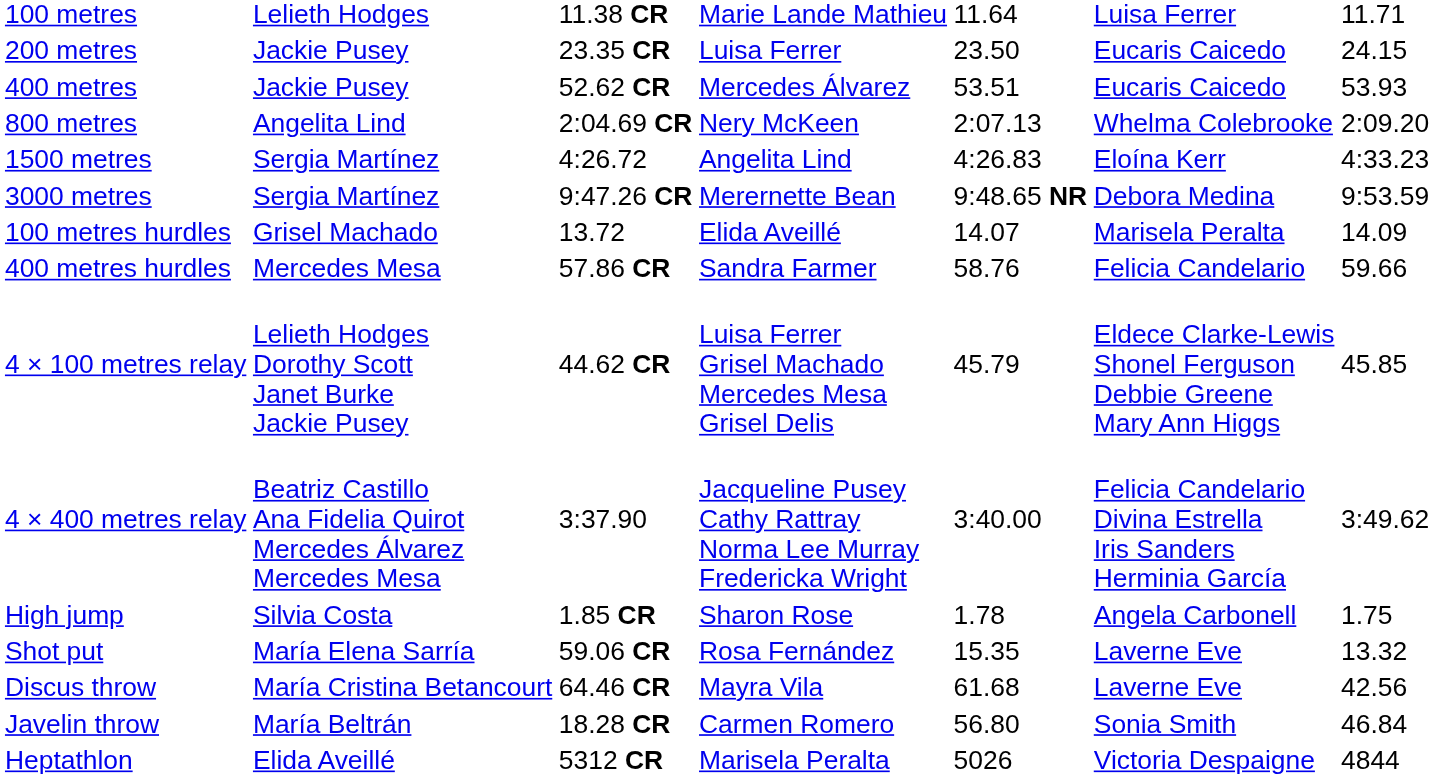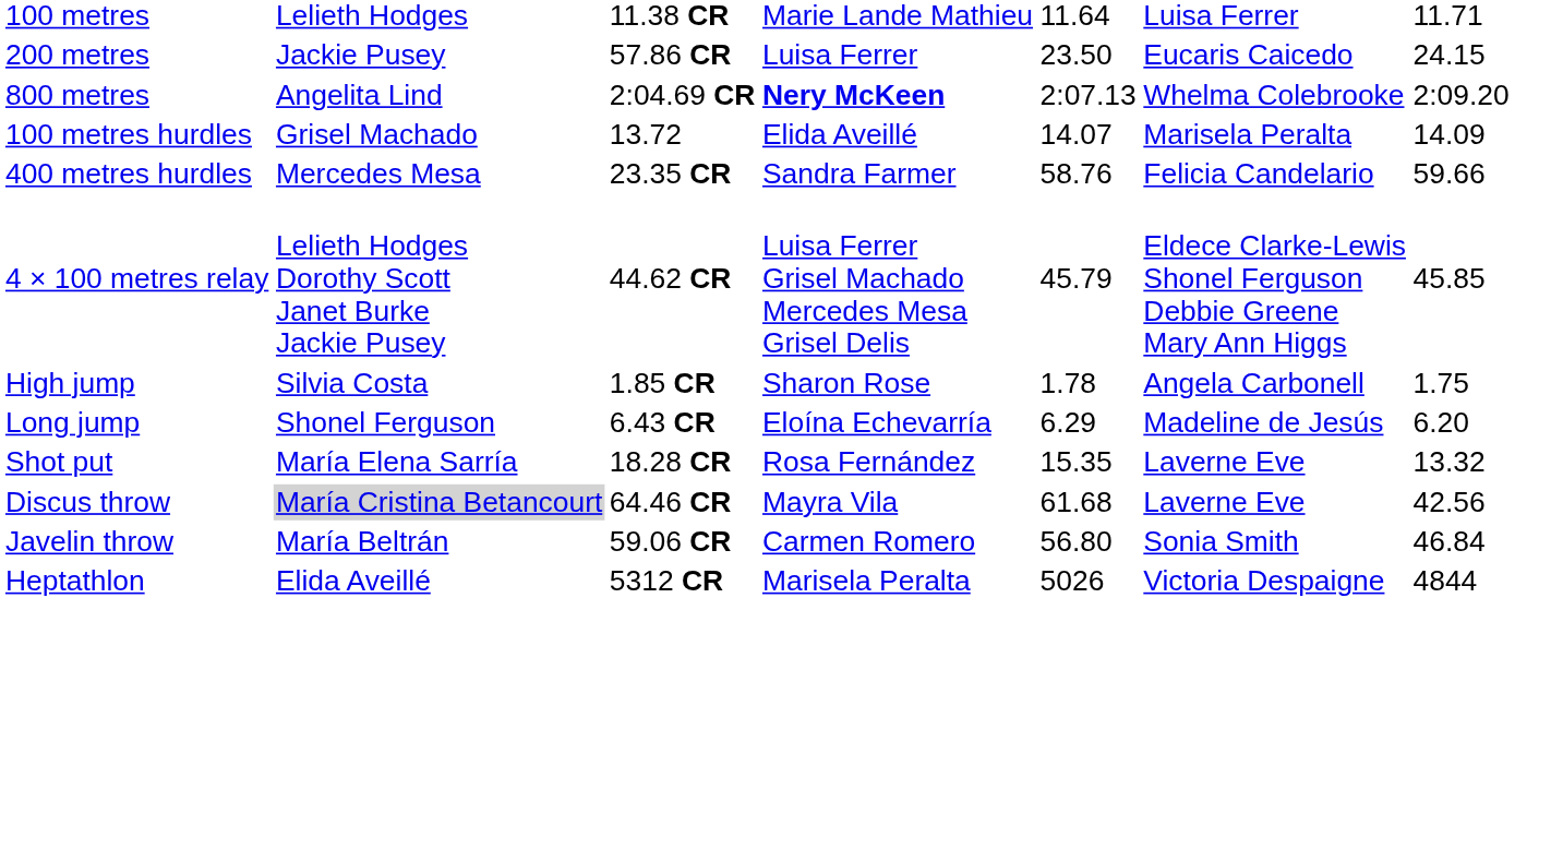200 metres | column 3: 23.35 CR -> 57.86 CR
- row: 400 metres | Jackie Pusey | 52.62 CR | Mercedes Álvarez | 53.51 | Eucaris Caicedo | 53.93
800 metres | column 4: normal -> bold
- row: 1500 metres | Sergia Martínez | 4:26.72 | Angelita Lind | 4:26.83 | Eloína Kerr | 4:33.23
- row: 3000 metres | Sergia Martínez | 9:47.26 CR | Merernette Bean | 9:48.65 NR | Debora Medina | 9:53.59
400 metres hurdles | column 3: 57.86 CR -> 23.35 CR
- row: 4 × 400 metres relay | Beatriz Castillo Ana Fidelia Quirot Mercedes Álvarez Mercedes Mesa | 3:37.90 | Jacqueline Pusey Cathy Rattray Norma Lee Murray Fredericka Wright | 3:40.00 | Felicia Candelario Divina Estrella Iris Sanders Herminia García | 3:49.62
+ row: Long jump | Shonel Ferguson | 6.43 CR | Eloína Echevarría | 6.29 | Madeline de Jesús | 6.20
Shot put | column 3: 59.06 CR -> 18.28 CR
Discus throw | column 2: no background -> lightgrey background
Javelin throw | column 3: 18.28 CR -> 59.06 CR
